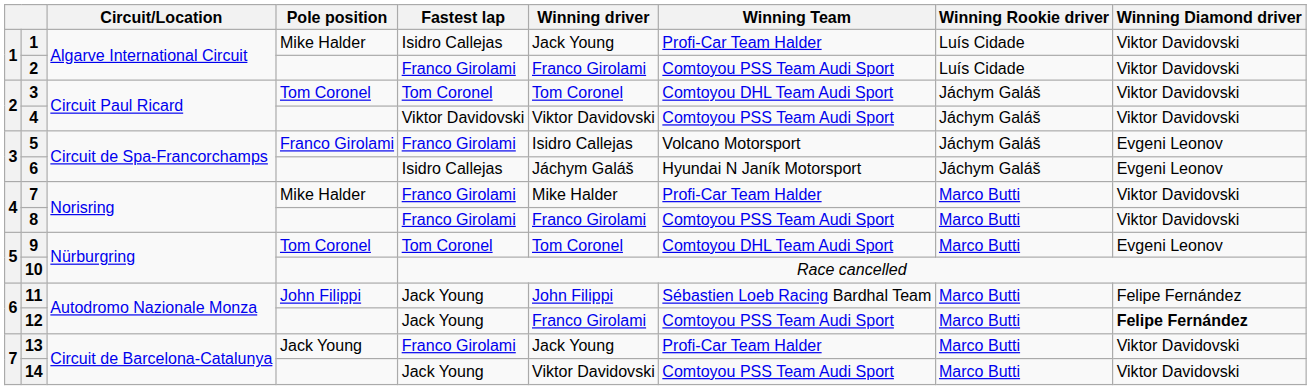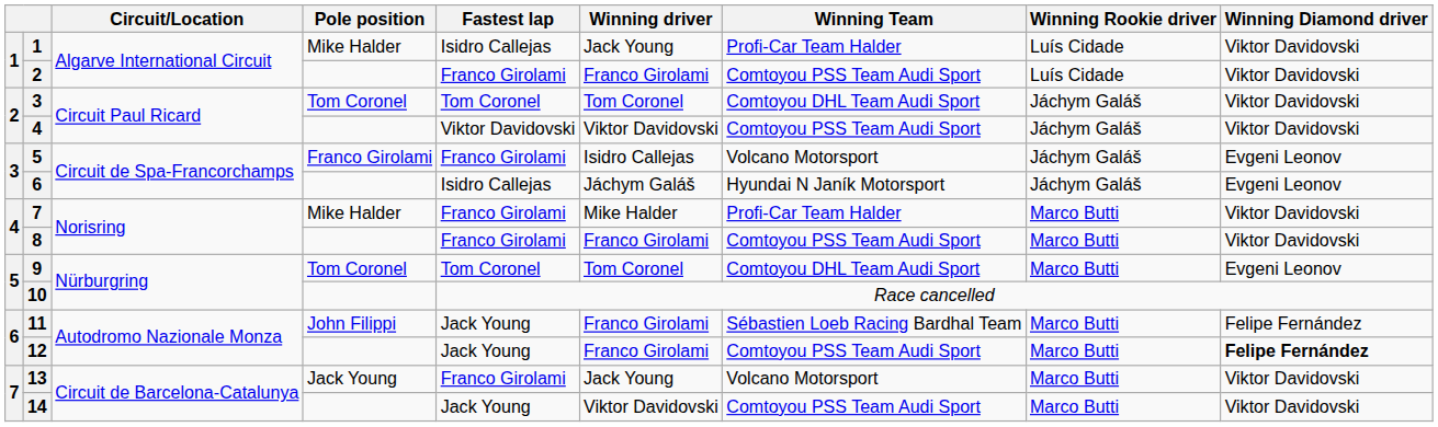11 | Winning driver: John Filippi -> Franco Girolami
13 | Winning Team: Profi-Car Team Halder -> Volcano Motorsport
